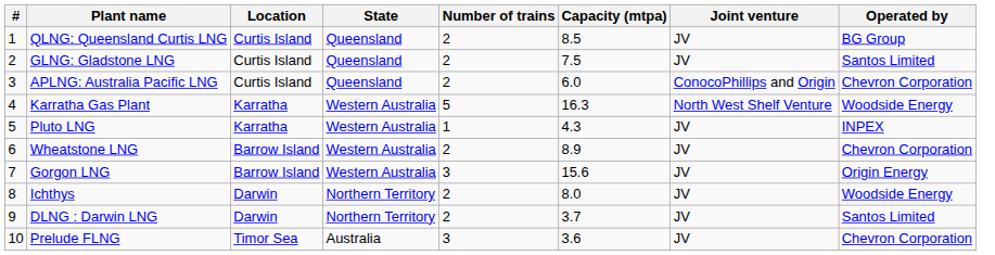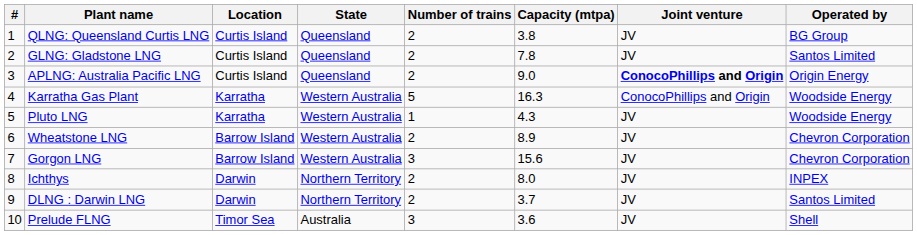QLNG: Queensland Curtis LNG | Capacity (mtpa): 8.5 -> 3.8
GLNG: Gladstone LNG | Capacity (mtpa): 7.5 -> 7.8
APLNG: Australia Pacific LNG | Capacity (mtpa): 6.0 -> 9.0
APLNG: Australia Pacific LNG | Joint venture: normal -> bold
APLNG: Australia Pacific LNG | Operated by: Chevron Corporation -> Origin Energy
Karratha Gas Plant | Joint venture: North West Shelf Venture -> ConocoPhillips and Origin
Pluto LNG | Operated by: INPEX -> Woodside Energy
Gorgon LNG | Operated by: Origin Energy -> Chevron Corporation
Ichthys | Operated by: Woodside Energy -> INPEX
Prelude FLNG | Operated by: Chevron Corporation -> Shell
